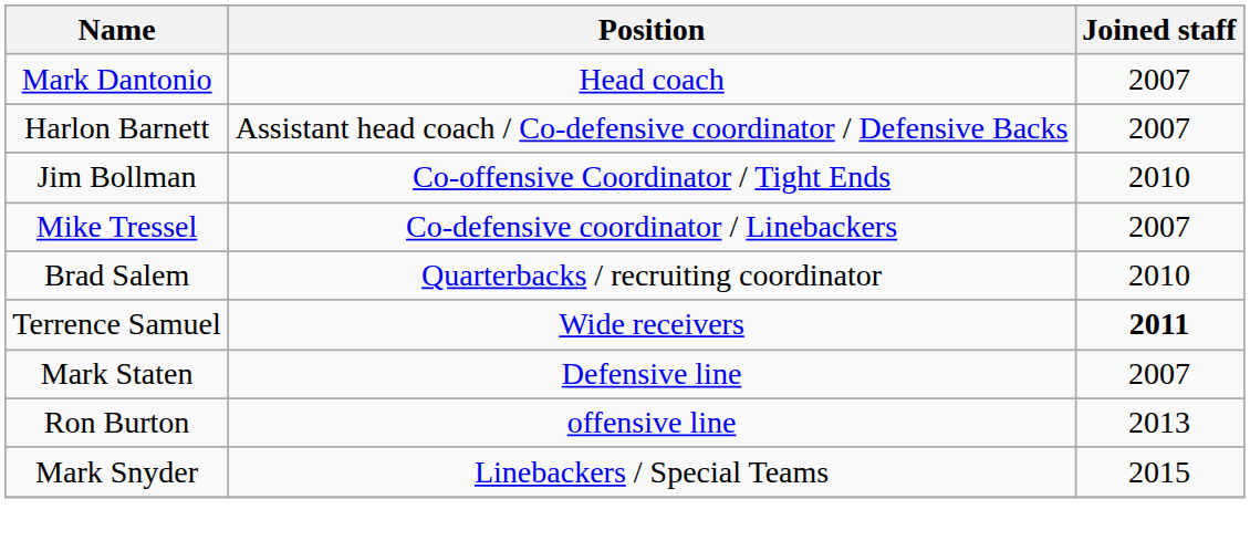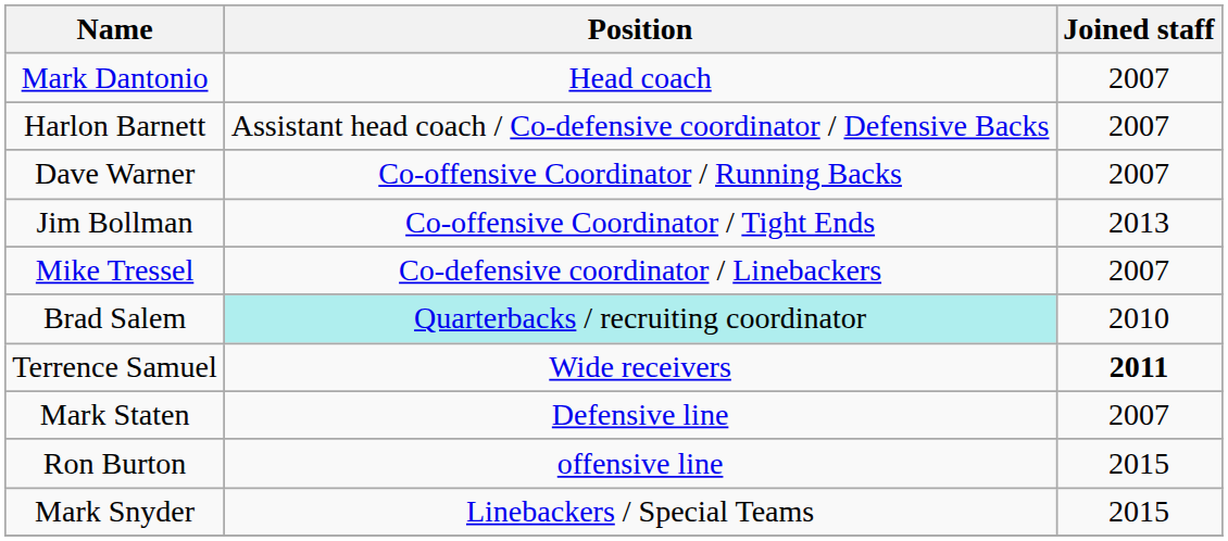+ row: Dave Warner | Co-offensive Coordinator / Running Backs | 2007
Jim Bollman | Joined staff: 2010 -> 2013
Brad Salem | Position: no background -> paleturquoise background
Ron Burton | Joined staff: 2013 -> 2015
